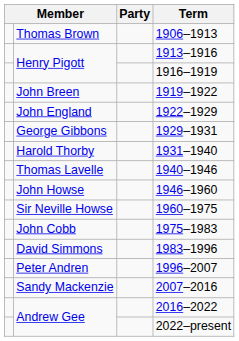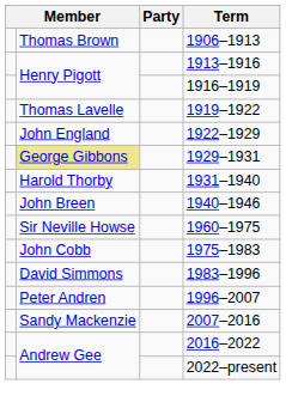1919–1922 | column 2: John Breen -> Thomas Lavelle
1929–1931 | column 2: no background -> khaki background
1940–1946 | column 2: Thomas Lavelle -> John Breen
- row: John Howse | 1946–1960
